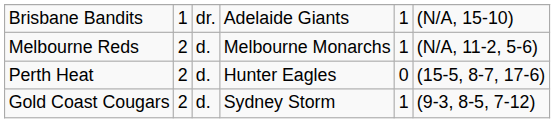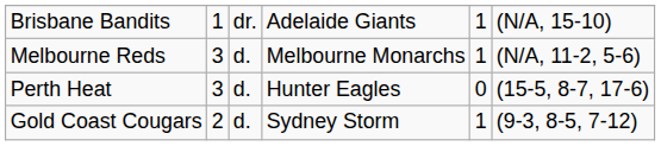Melbourne Reds | column 2: 2 -> 3
Perth Heat | column 2: 2 -> 3
